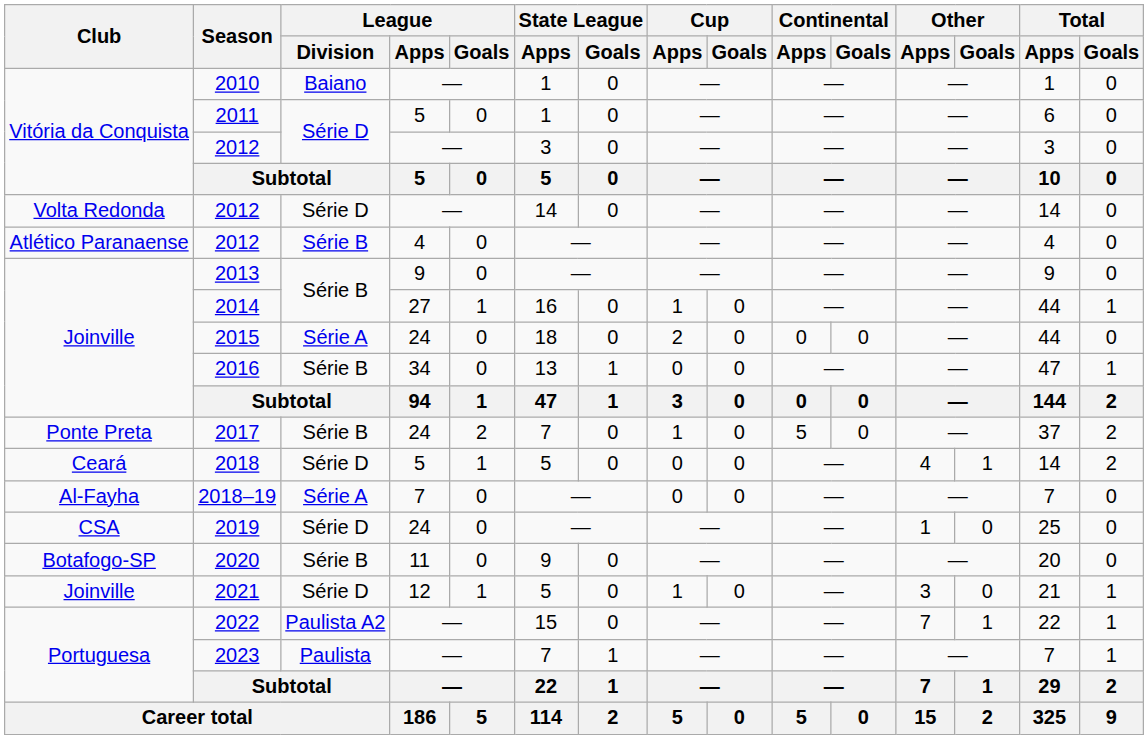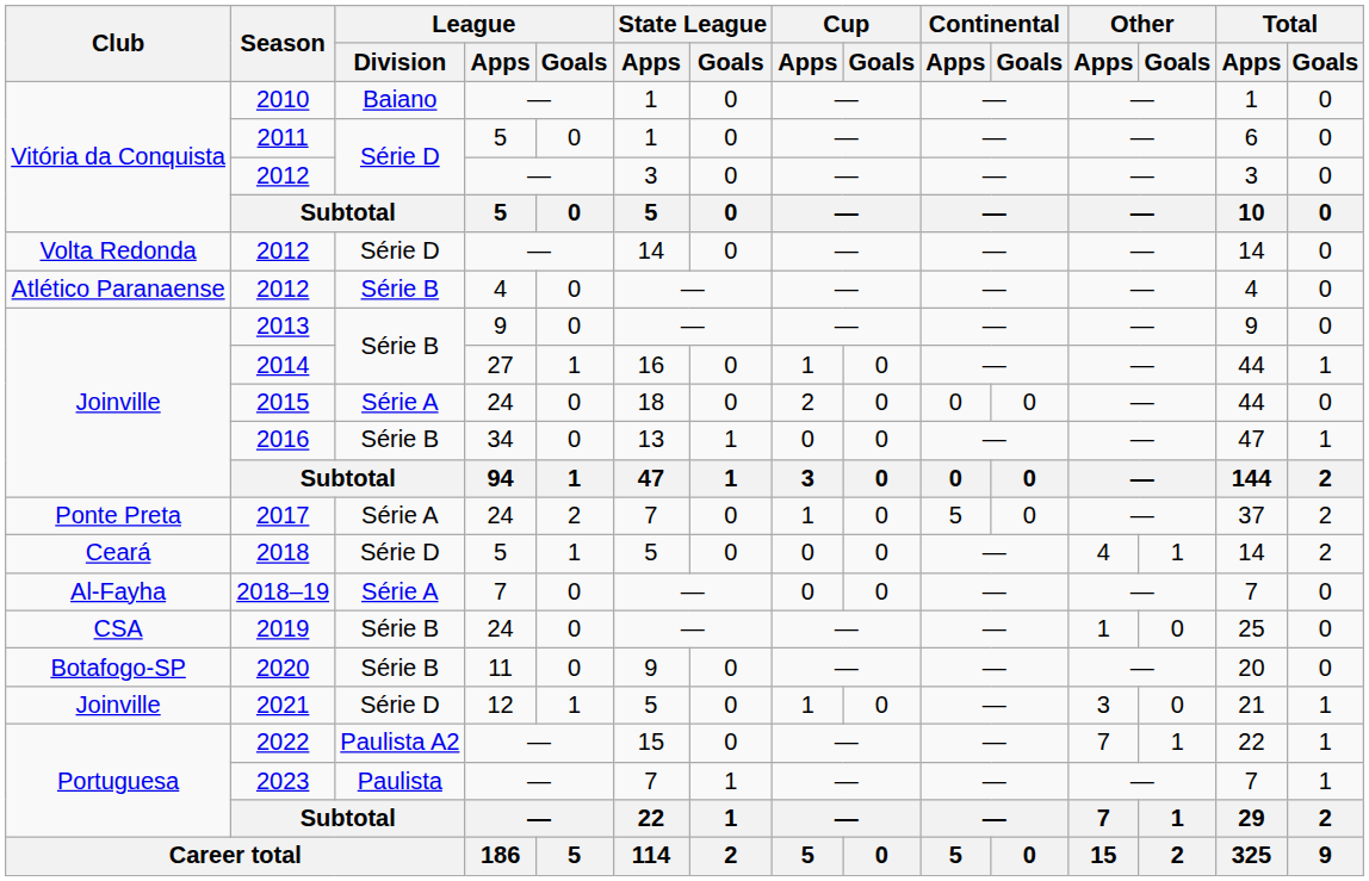2017 | League / Division: Série B -> Série A
2019 | League / Division: Série D -> Série B
